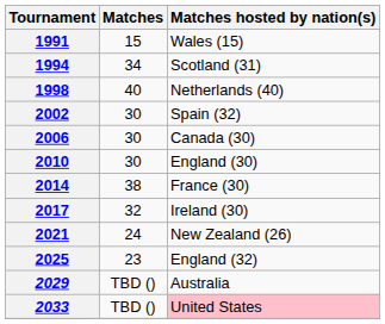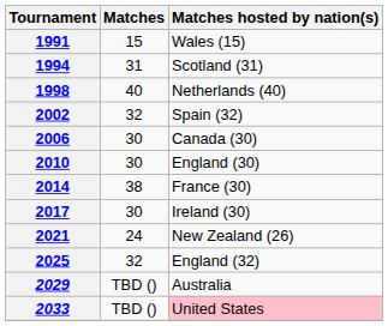1994 | Matches: 34 -> 31
2002 | Matches: 30 -> 32
2017 | Matches: 32 -> 30
2025 | Matches: 23 -> 32
